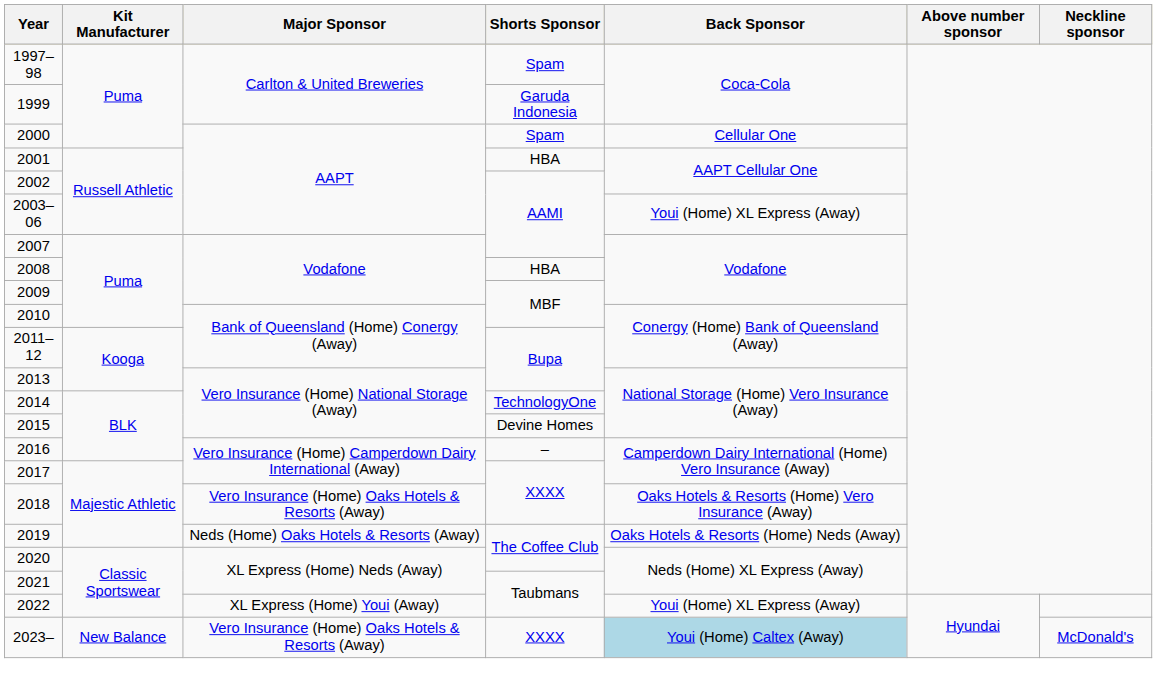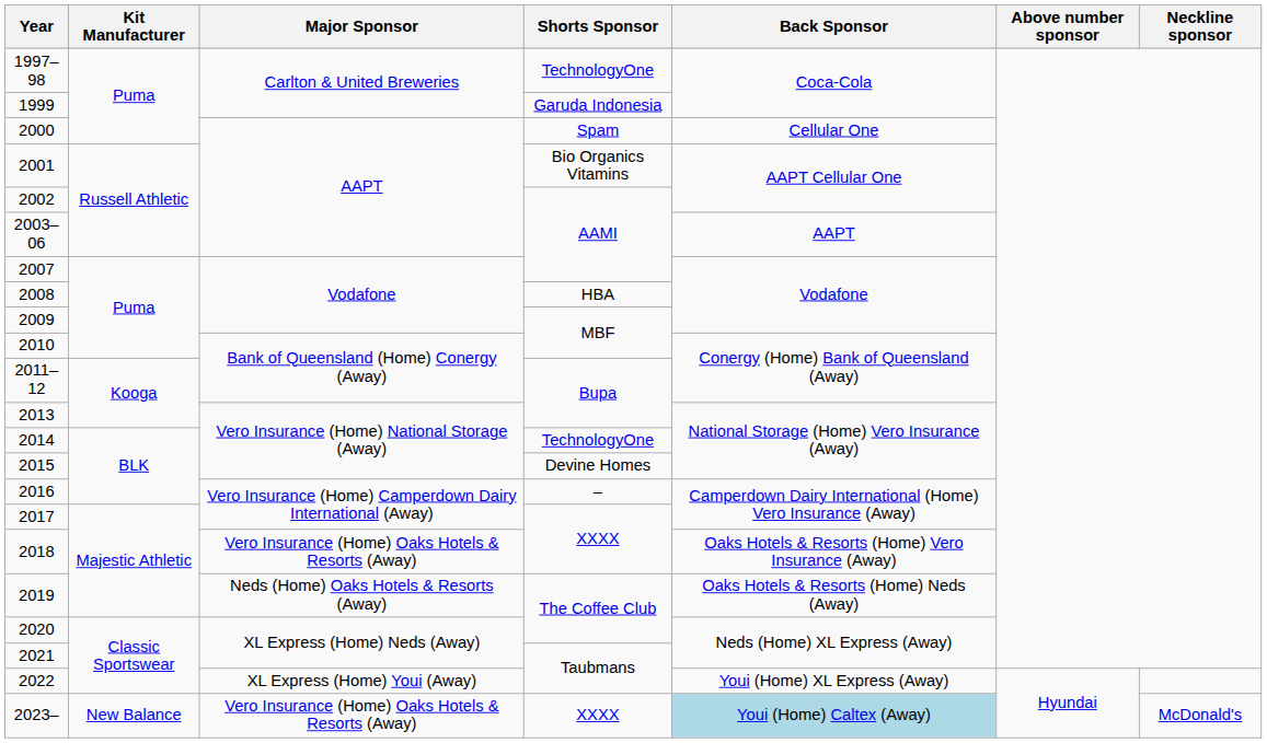1997–98 | Shorts Sponsor: Spam -> TechnologyOne
2001 | Shorts Sponsor: HBA -> Bio Organics Vitamins
2003–06 | Back Sponsor: Youi (Home) XL Express (Away) -> AAPT
